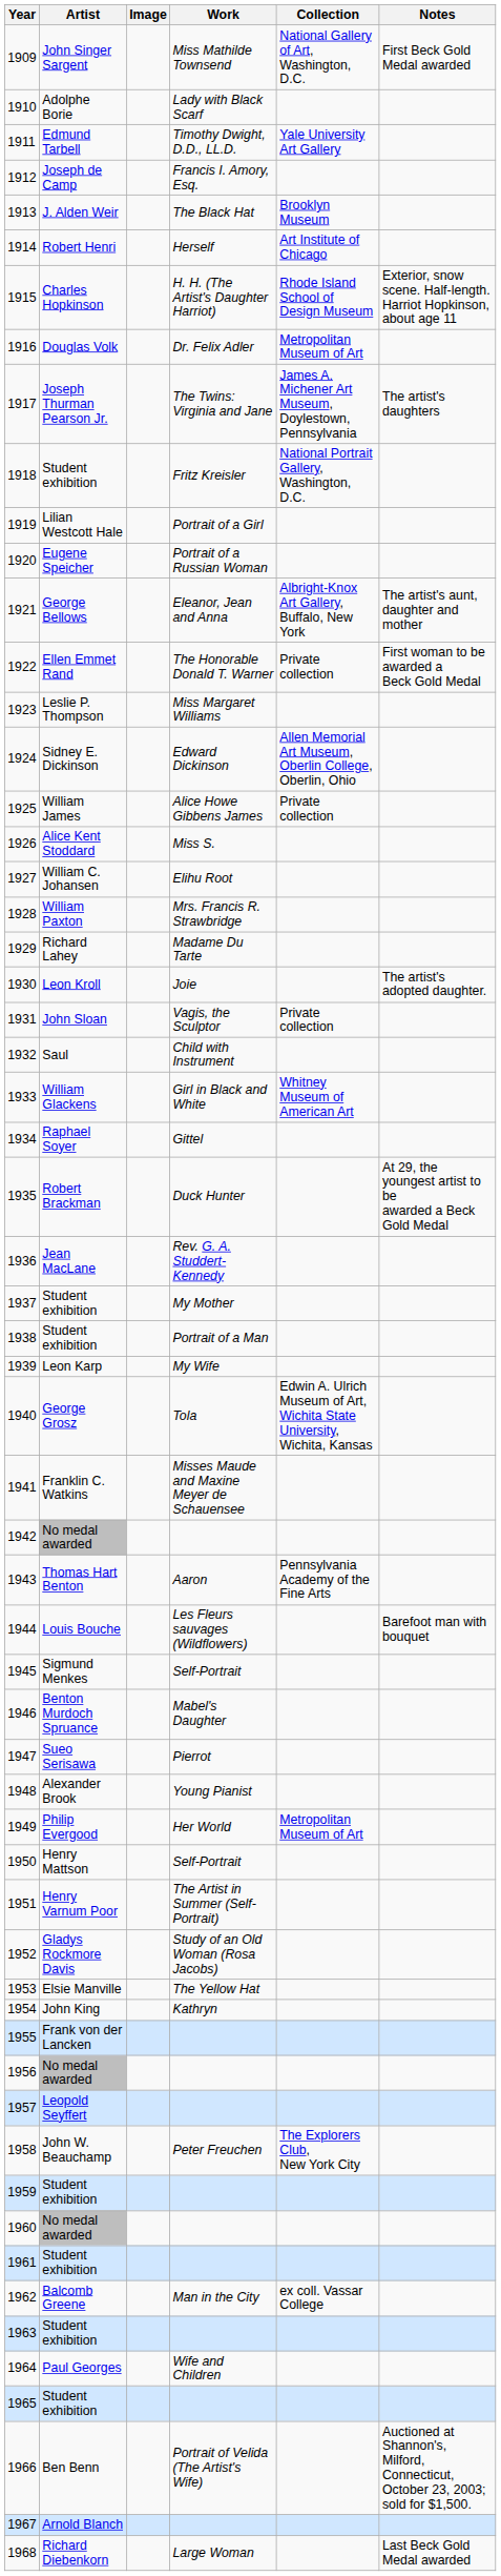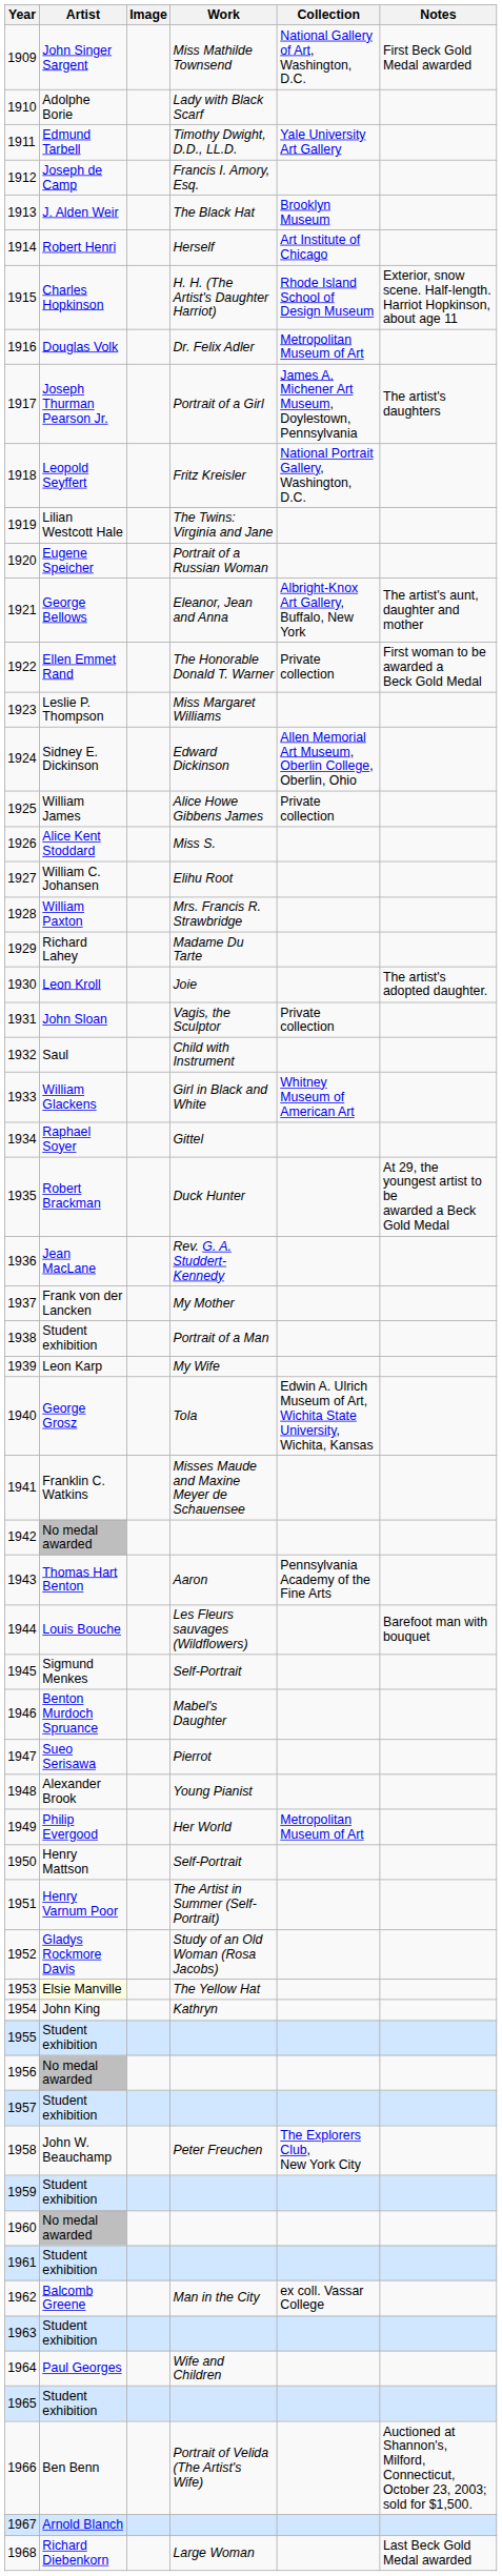1917 | Work: The Twins: Virginia and Jane -> Portrait of a Girl
1918 | Artist: Student exhibition -> Leopold Seyffert
1919 | Work: Portrait of a Girl -> The Twins: Virginia and Jane
1937 | Artist: Student exhibition -> Frank von der Lancken
1953 | Artist: no background -> lightyellow background
1955 | Artist: Frank von der Lancken -> Student exhibition
1957 | Artist: Leopold Seyffert -> Student exhibition
